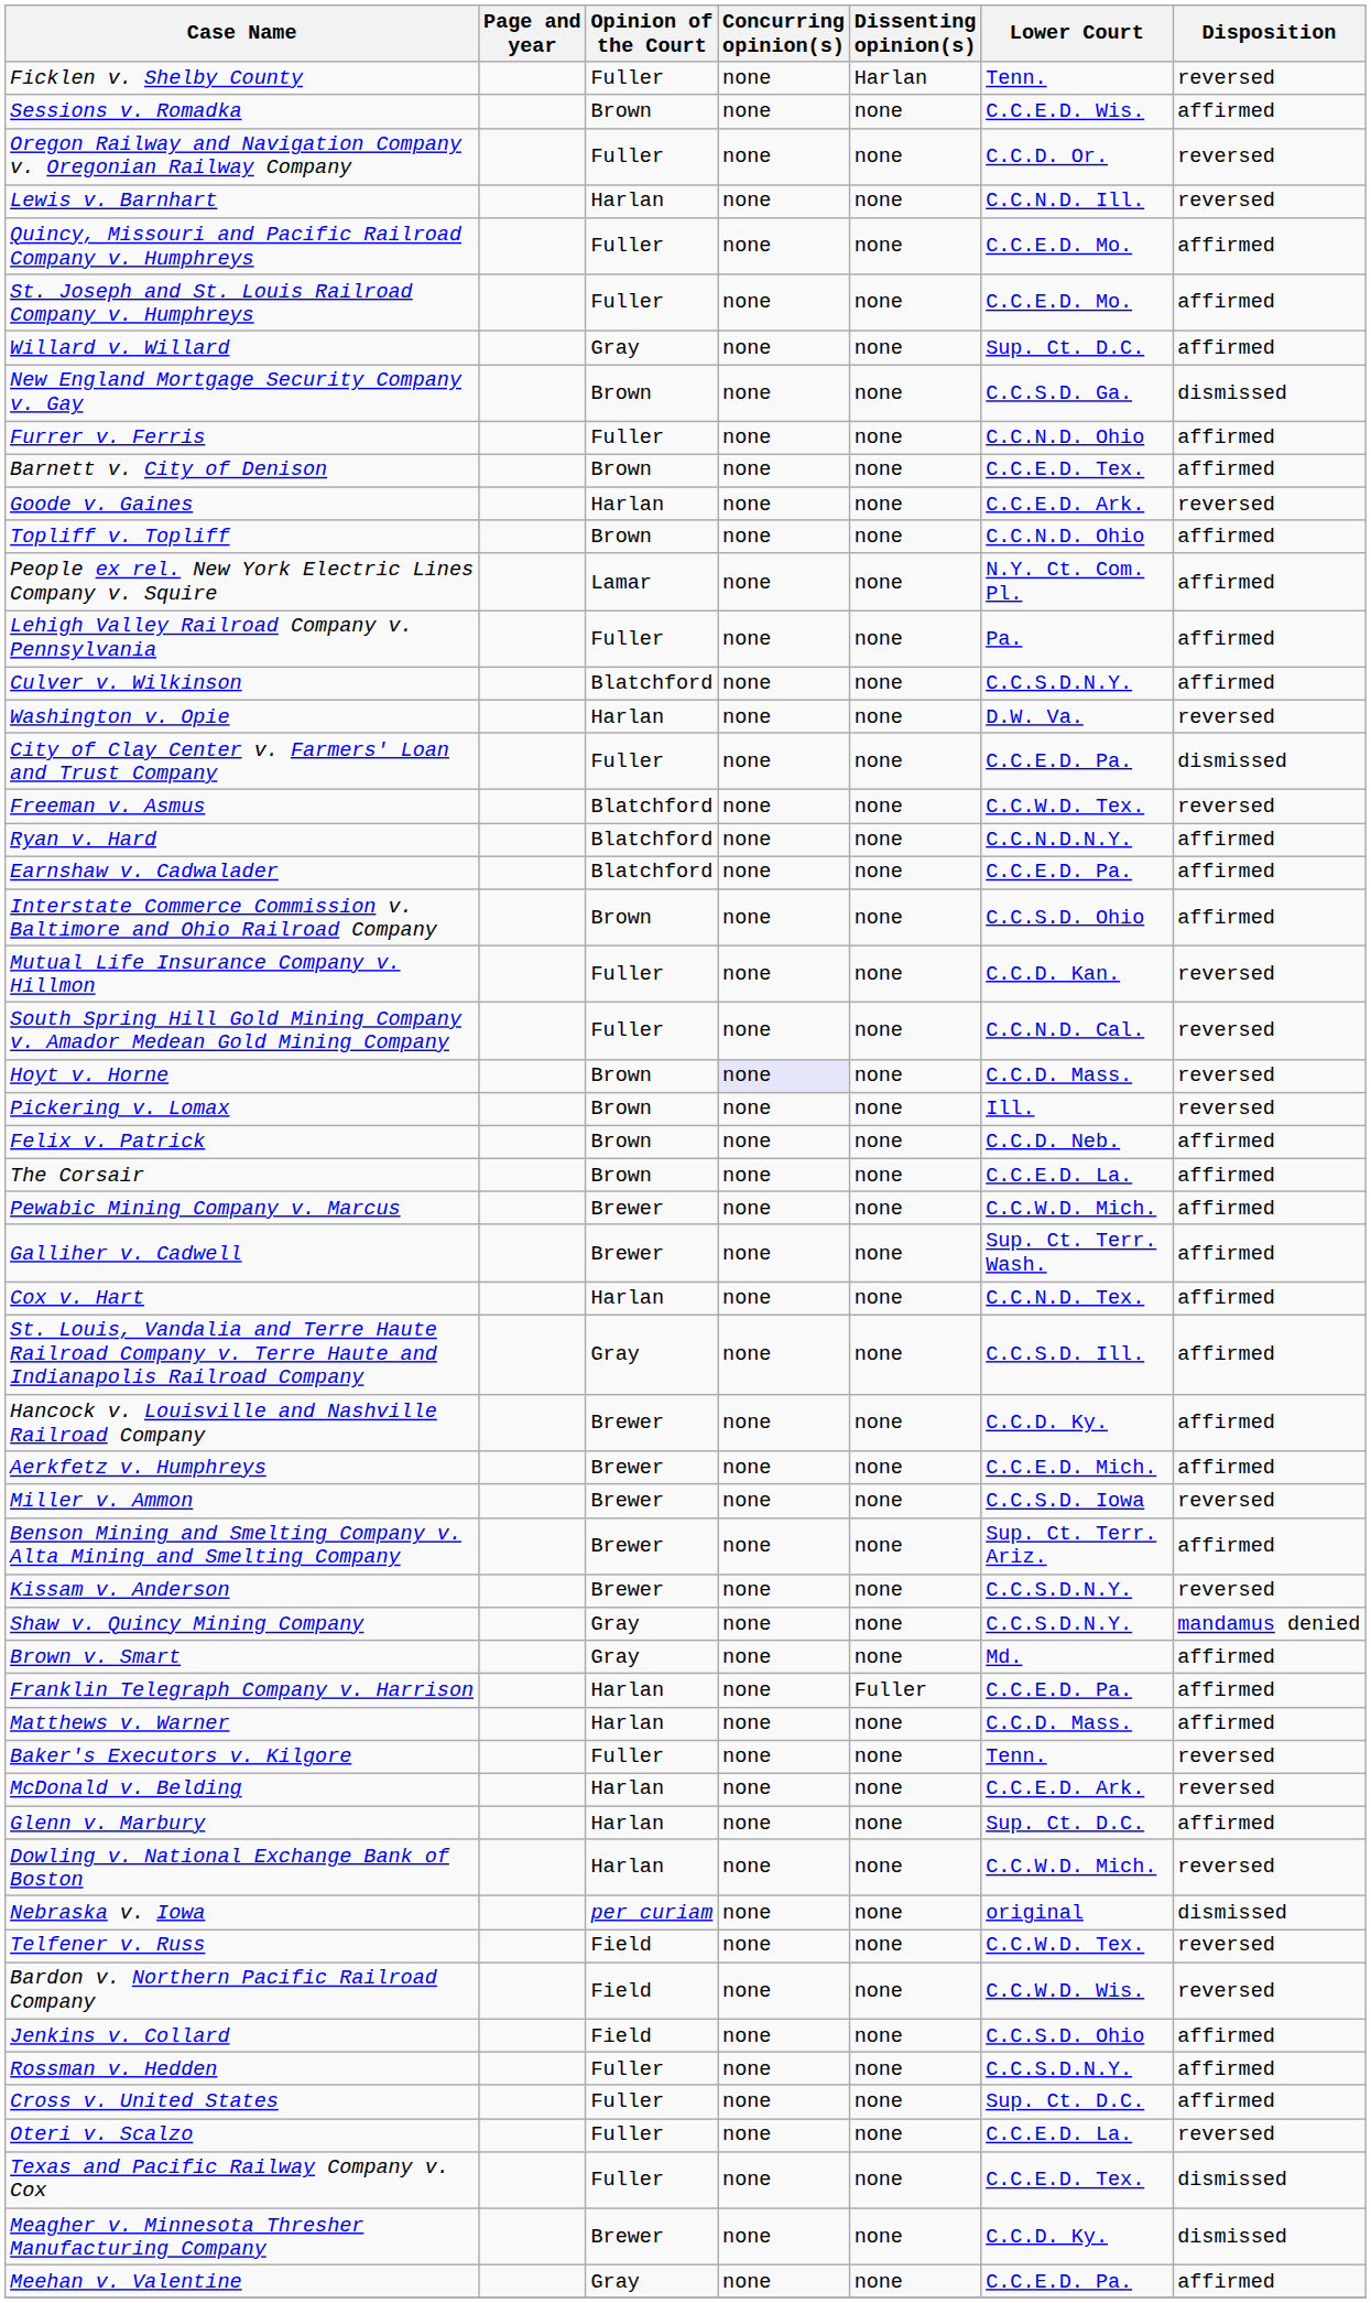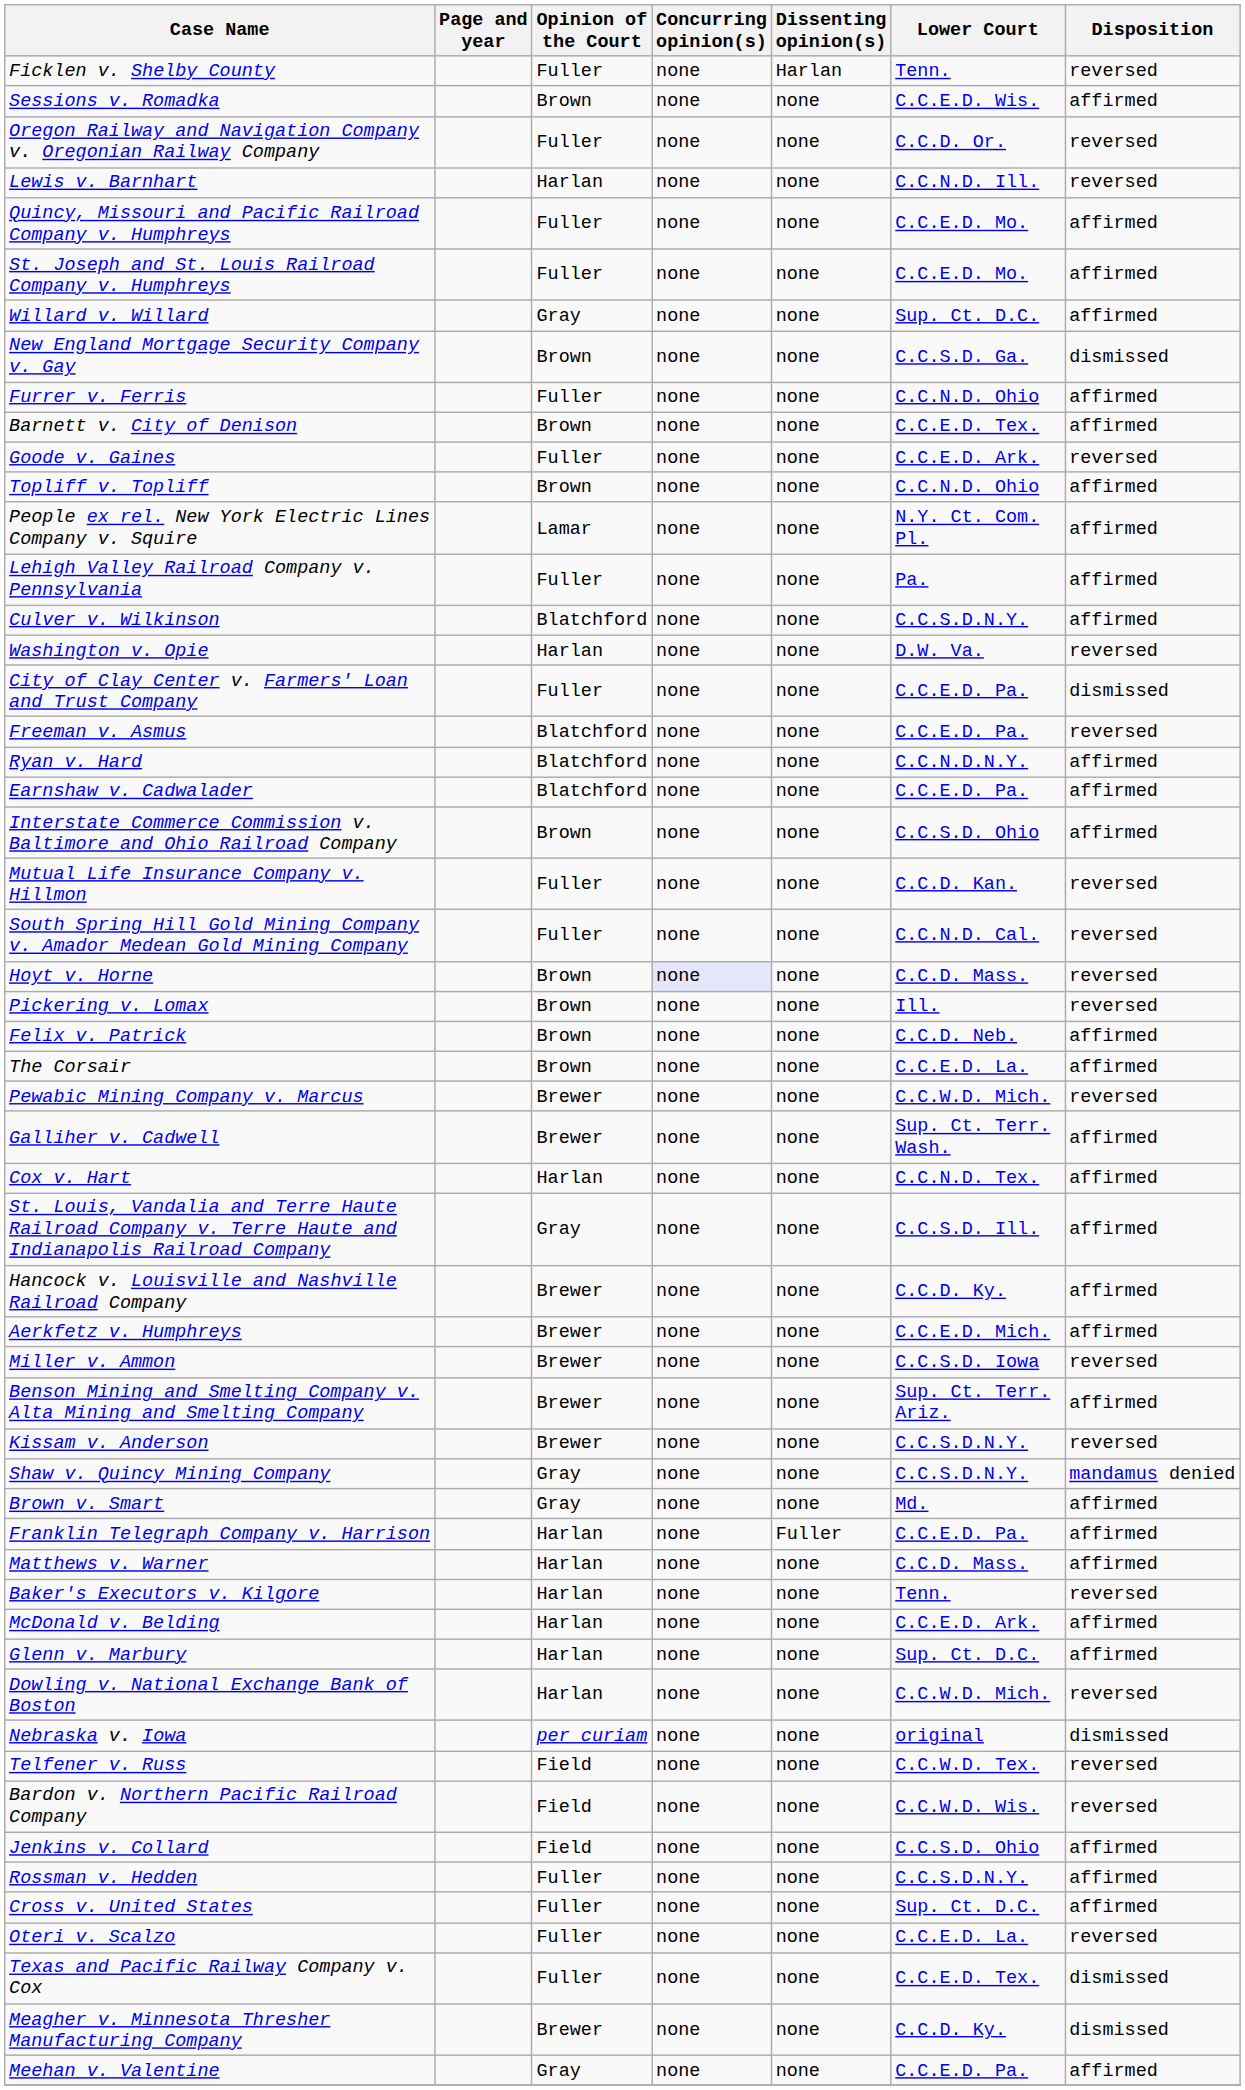Goode v. Gaines | Opinion of the Court: Harlan -> Fuller
Freeman v. Asmus | Lower Court: C.C.W.D. Tex. -> C.C.E.D. Pa.
Pewabic Mining Company v. Marcus | Disposition: affirmed -> reversed
Baker's Executors v. Kilgore | Opinion of the Court: Fuller -> Harlan
McDonald v. Belding | Disposition: reversed -> affirmed
